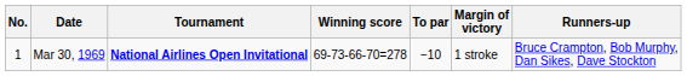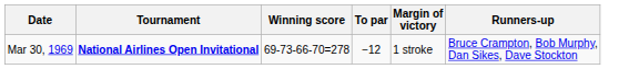- column: No. | 1
Mar 30, 1969 | To par: −10 -> −12
